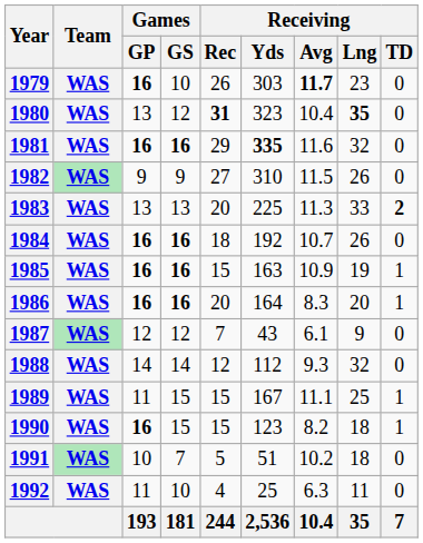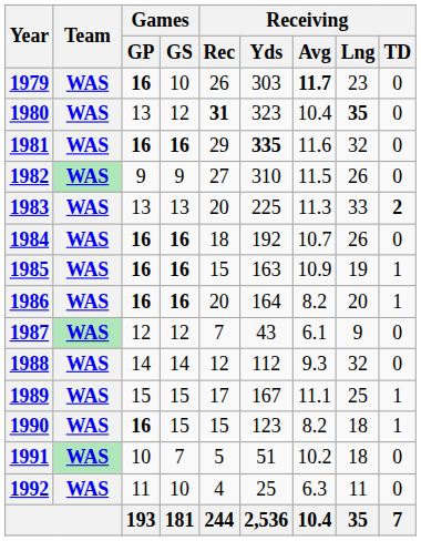1986 | Receiving / Avg: 8.3 -> 8.2
1989 | Games / GP: 11 -> 15
1989 | Receiving / Rec: 15 -> 17
